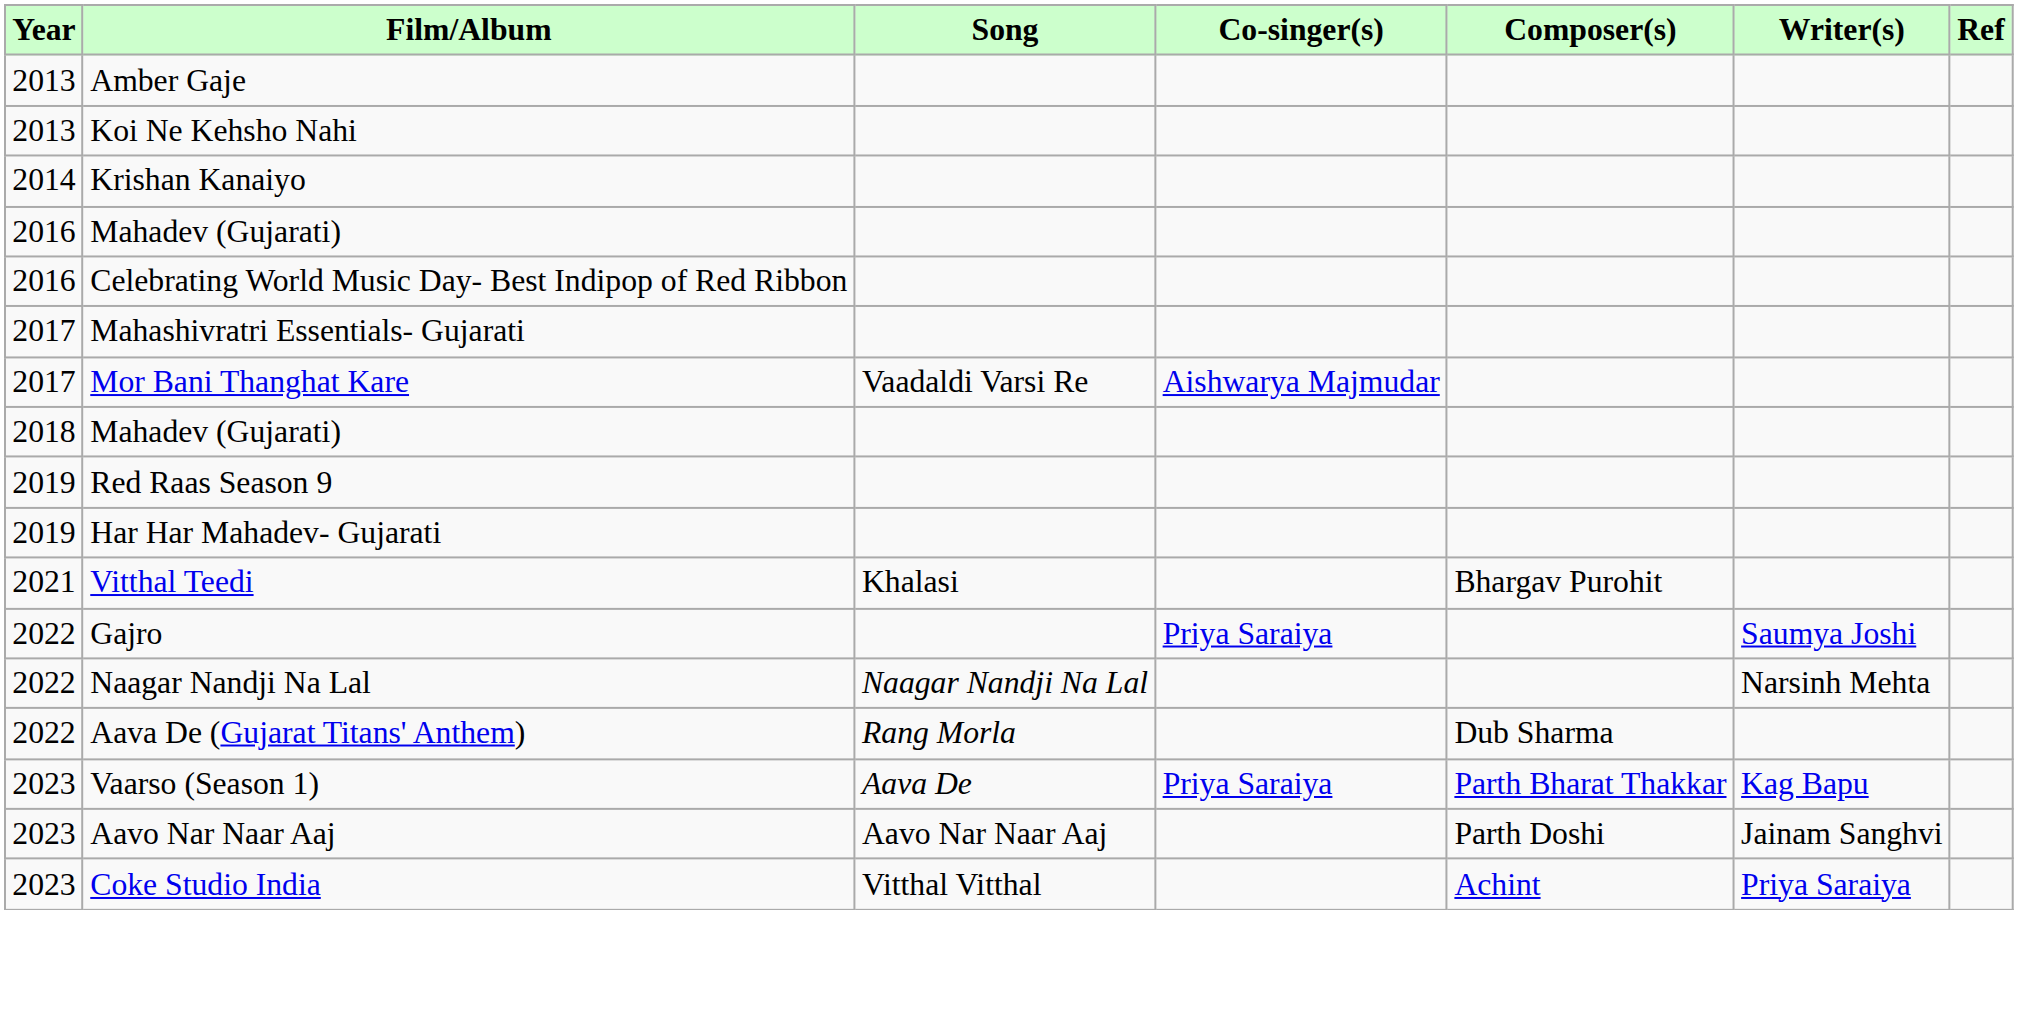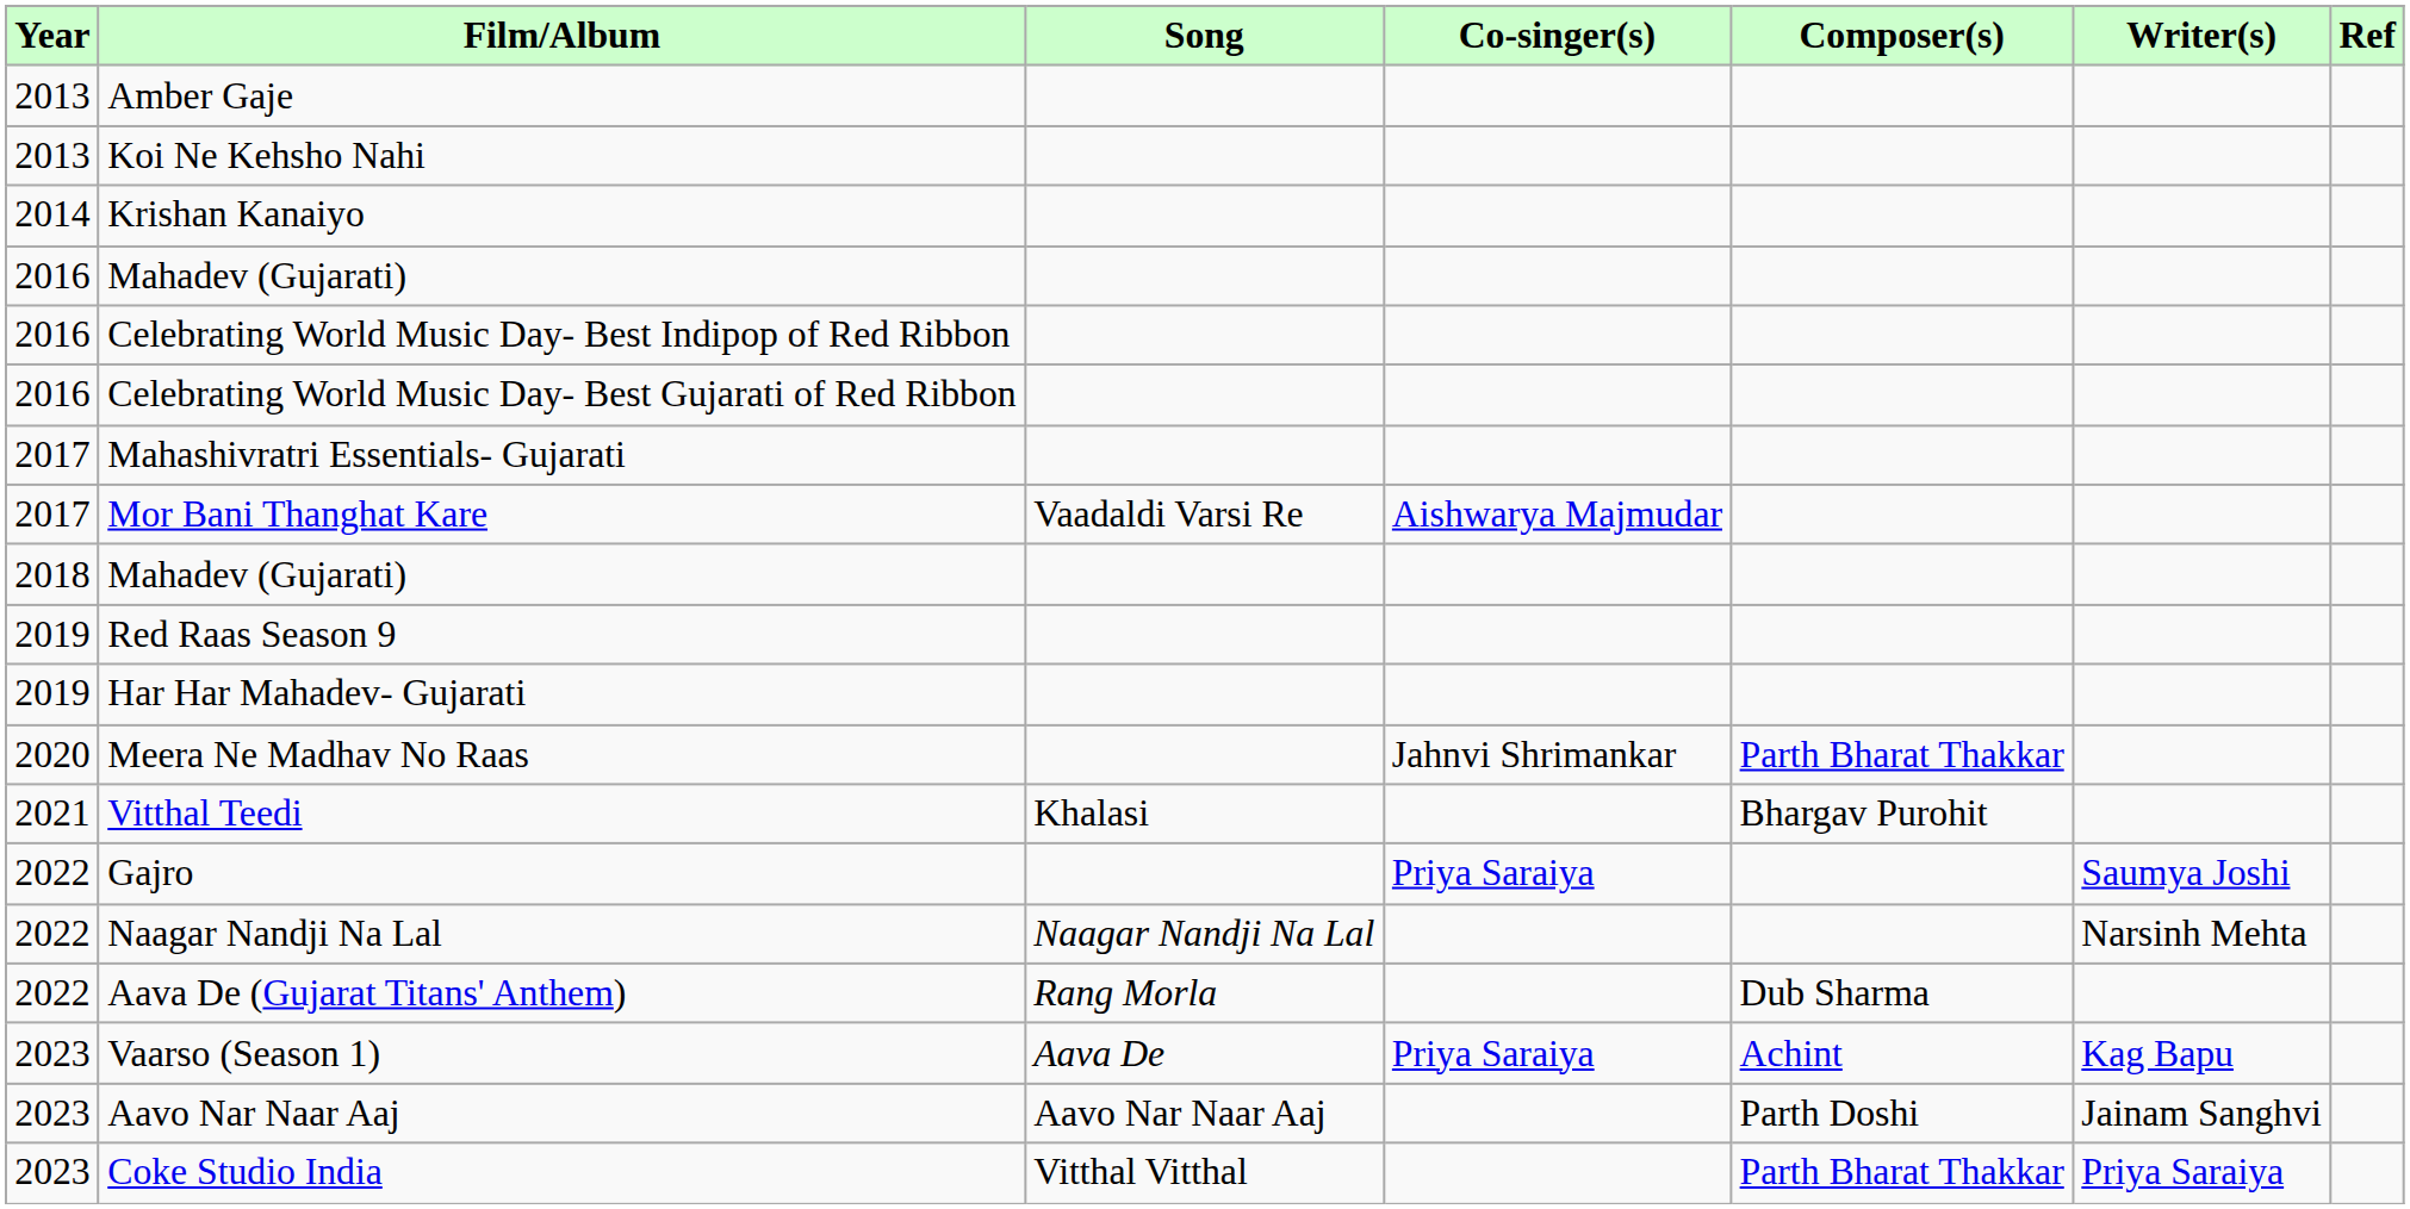+ row: 2016 | Celebrating World Music Day- Best Gujarati of Red Ribbon
+ row: 2020 | Meera Ne Madhav No Raas | Jahnvi Shrimankar | Parth Bharat Thakkar
Vaarso (Season 1) | Composer(s): Parth Bharat Thakkar -> Achint
Coke Studio India | Composer(s): Achint -> Parth Bharat Thakkar
